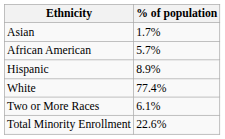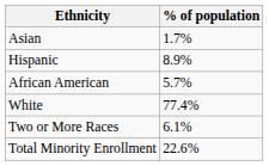rows swapped: African American <-> Hispanic
